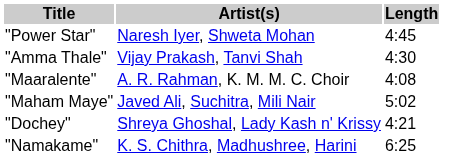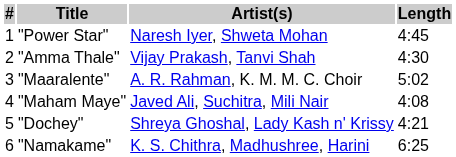+ column: # | 1 | 2 | 3 | 4 | 5 | 6
"Maaralente" | Length: 4:08 -> 5:02
"Maham Maye" | Length: 5:02 -> 4:08
